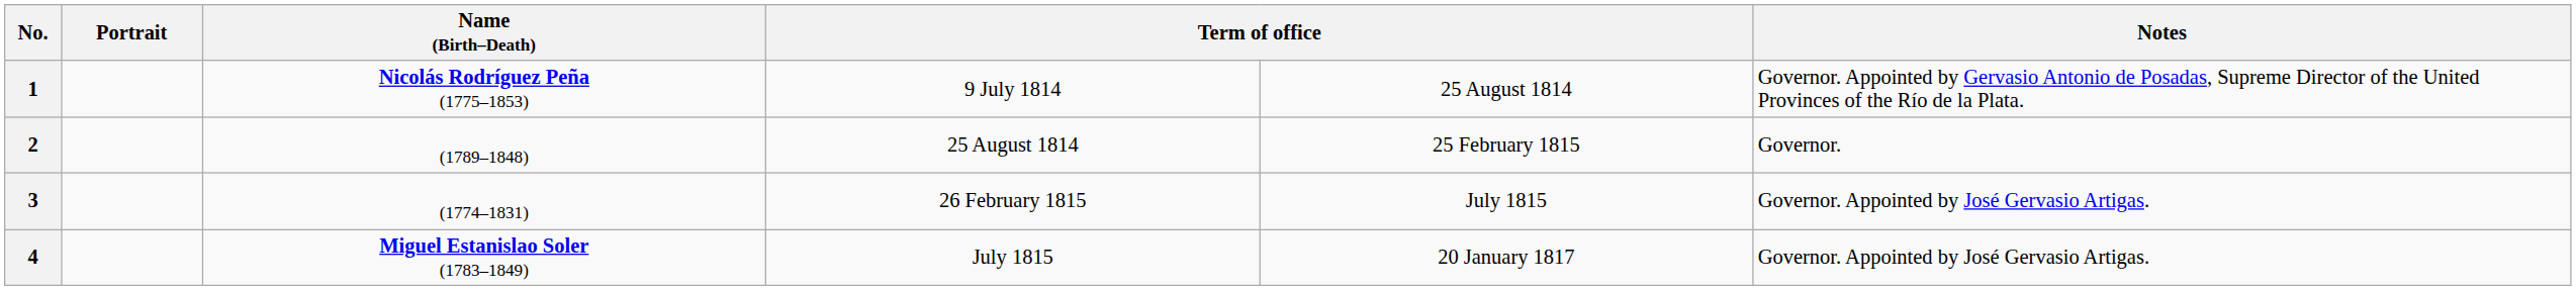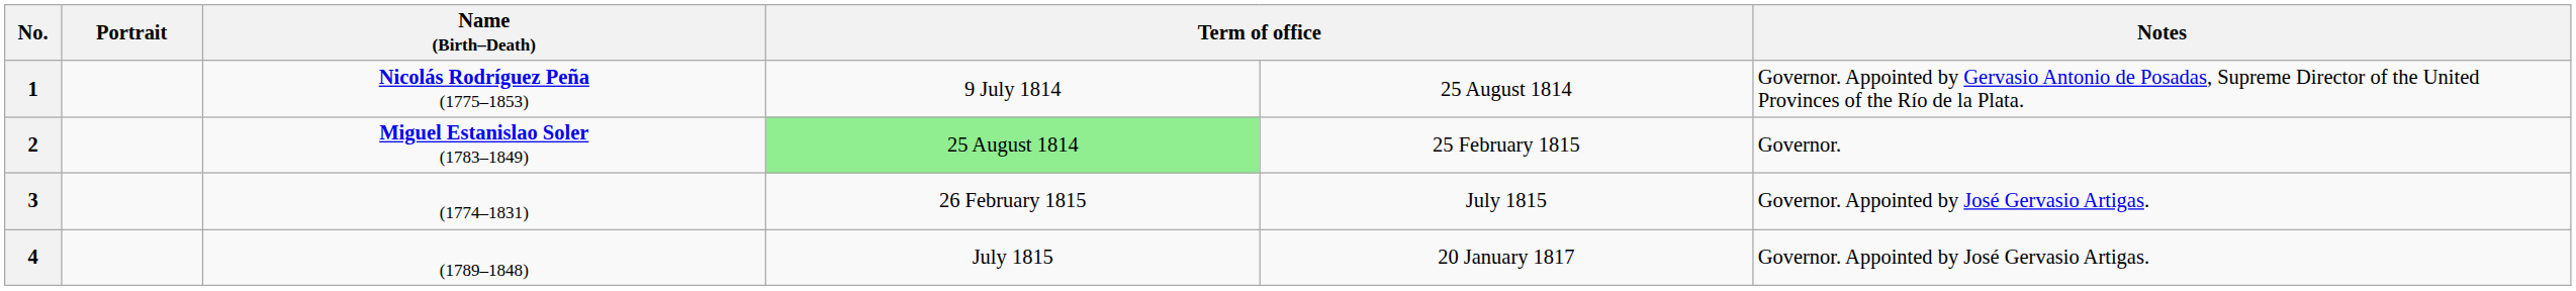2 | Name (Birth–Death): (1789–1848) -> Miguel Estanislao Soler (1783–1849)
2 | column 4: no background -> lightgreen background
4 | Name (Birth–Death): Miguel Estanislao Soler (1783–1849) -> (1789–1848)
